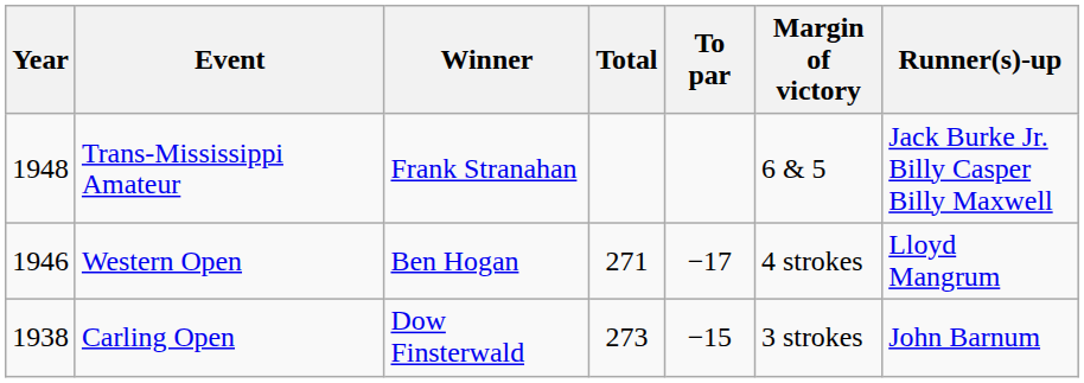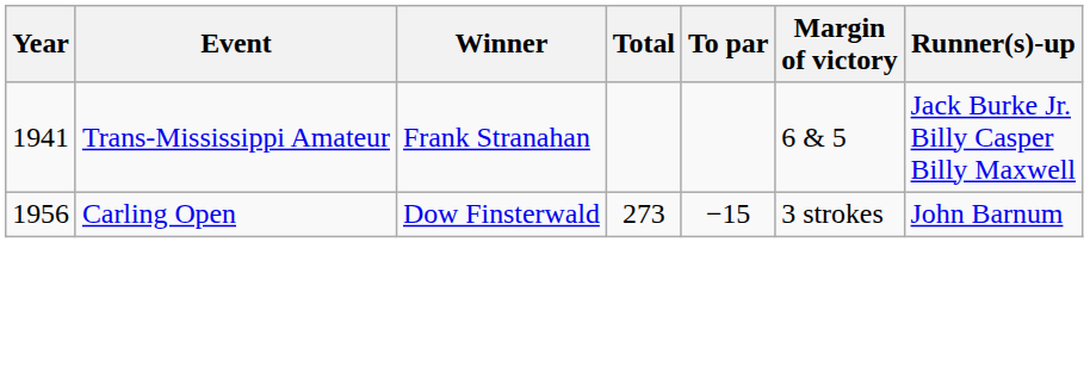Trans-Mississippi Amateur | Year: 1948 -> 1941
- row: 1946 | Western Open | Ben Hogan | 271 | −17 | 4 strokes | Lloyd Mangrum
Carling Open | Year: 1938 -> 1956
